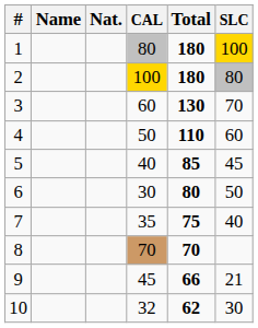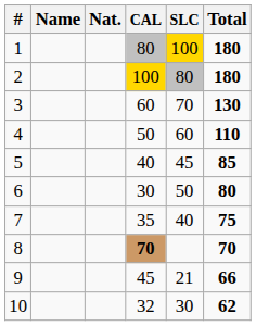columns swapped: SLC <-> Total
8 | CAL: normal -> bold
